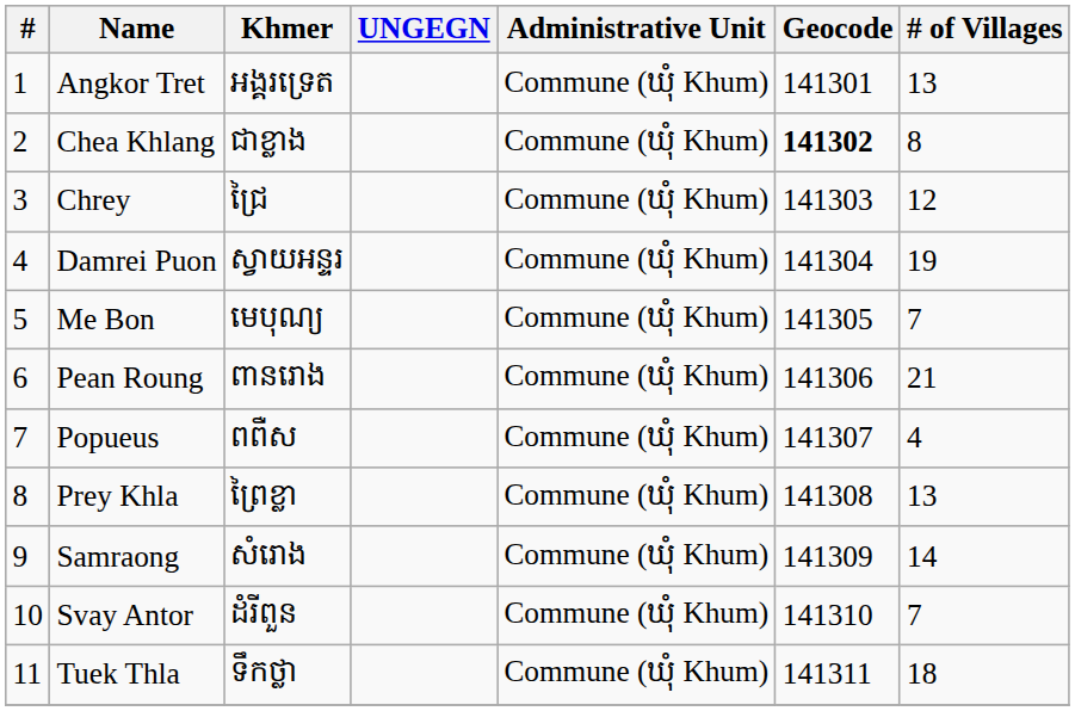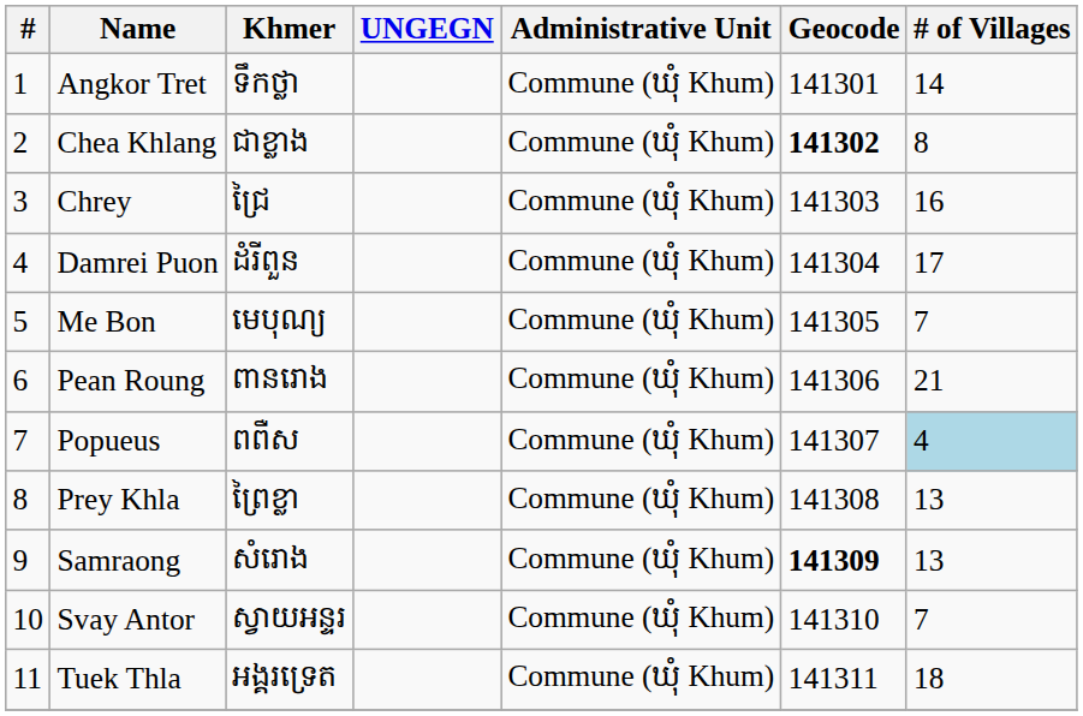Angkor Tret | Khmer: អង្គរទ្រេត -> ទឹកថ្លា
Angkor Tret | # of Villages: 13 -> 14
Chrey | # of Villages: 12 -> 16
Damrei Puon | Khmer: ស្វាយអន្ទរ -> ដំរីពួន
Damrei Puon | # of Villages: 19 -> 17
Popueus | # of Villages: no background -> lightblue background
Samraong | Geocode: normal -> bold
Samraong | # of Villages: 14 -> 13
Svay Antor | Khmer: ដំរីពួន -> ស្វាយអន្ទរ
Tuek Thla | Khmer: ទឹកថ្លា -> អង្គរទ្រេត
